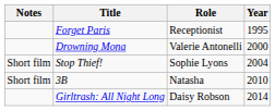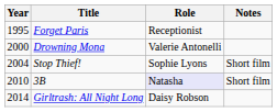columns swapped: Year <-> Notes
3B | Role: no background -> lavender background
